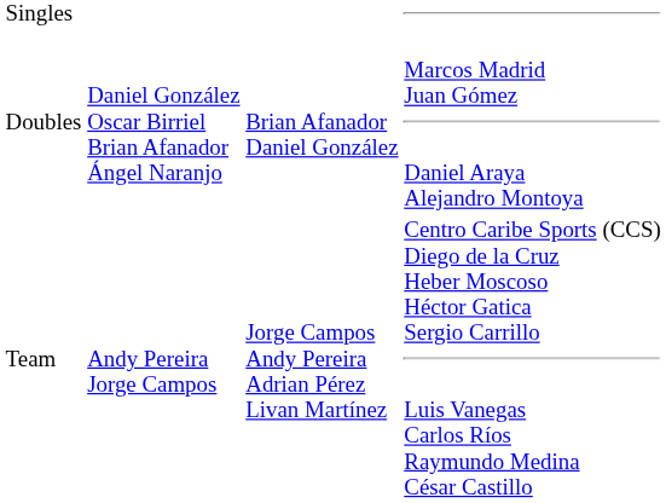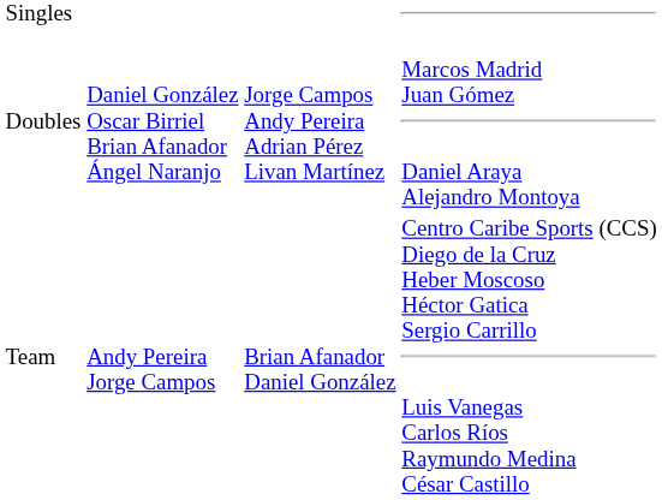Doubles | column 3: Brian Afanador Daniel González -> Jorge Campos Andy Pereira Adrian Pérez Livan Martínez
Team | column 3: Jorge Campos Andy Pereira Adrian Pérez Livan Martínez -> Brian Afanador Daniel González
